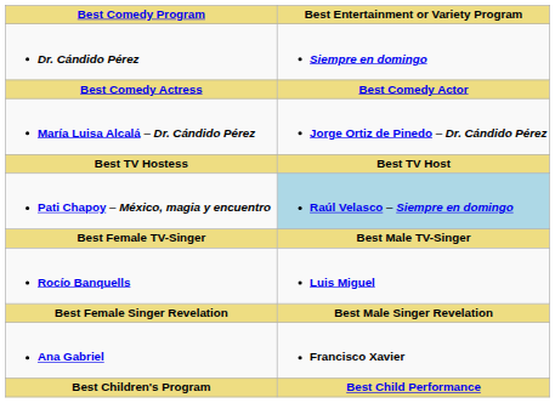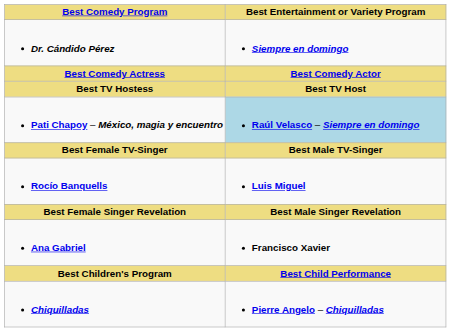- row: María Luisa Alcalá – Dr. Cándido Pérez | Jorge Ortiz de Pinedo – Dr. Cándido Pérez
+ row: Chiquilladas | Pierre Angelo – Chiquilladas
